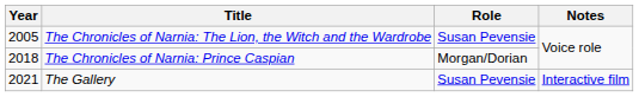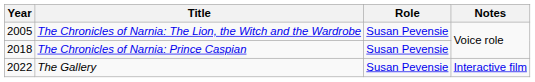The Chronicles of Narnia: Prince Caspian | Role: Morgan/Dorian -> Susan Pevensie
The Gallery | Year: 2021 -> 2022
